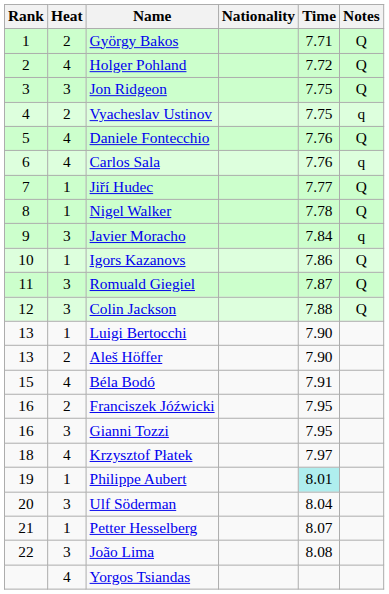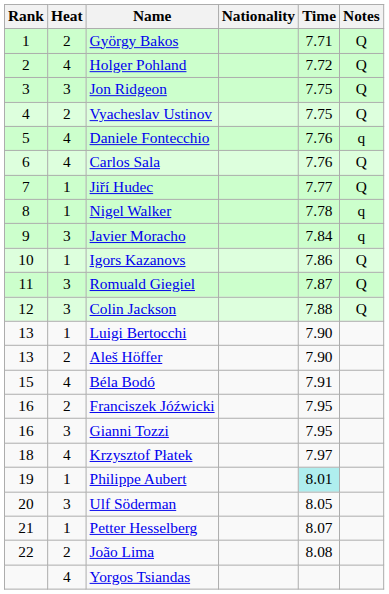Vyacheslav Ustinov | Notes: q -> Q
Daniele Fontecchio | Notes: Q -> q
Carlos Sala | Notes: q -> Q
Nigel Walker | Notes: Q -> q
Ulf Söderman | Time: 8.04 -> 8.05
João Lima | Heat: 3 -> 2
